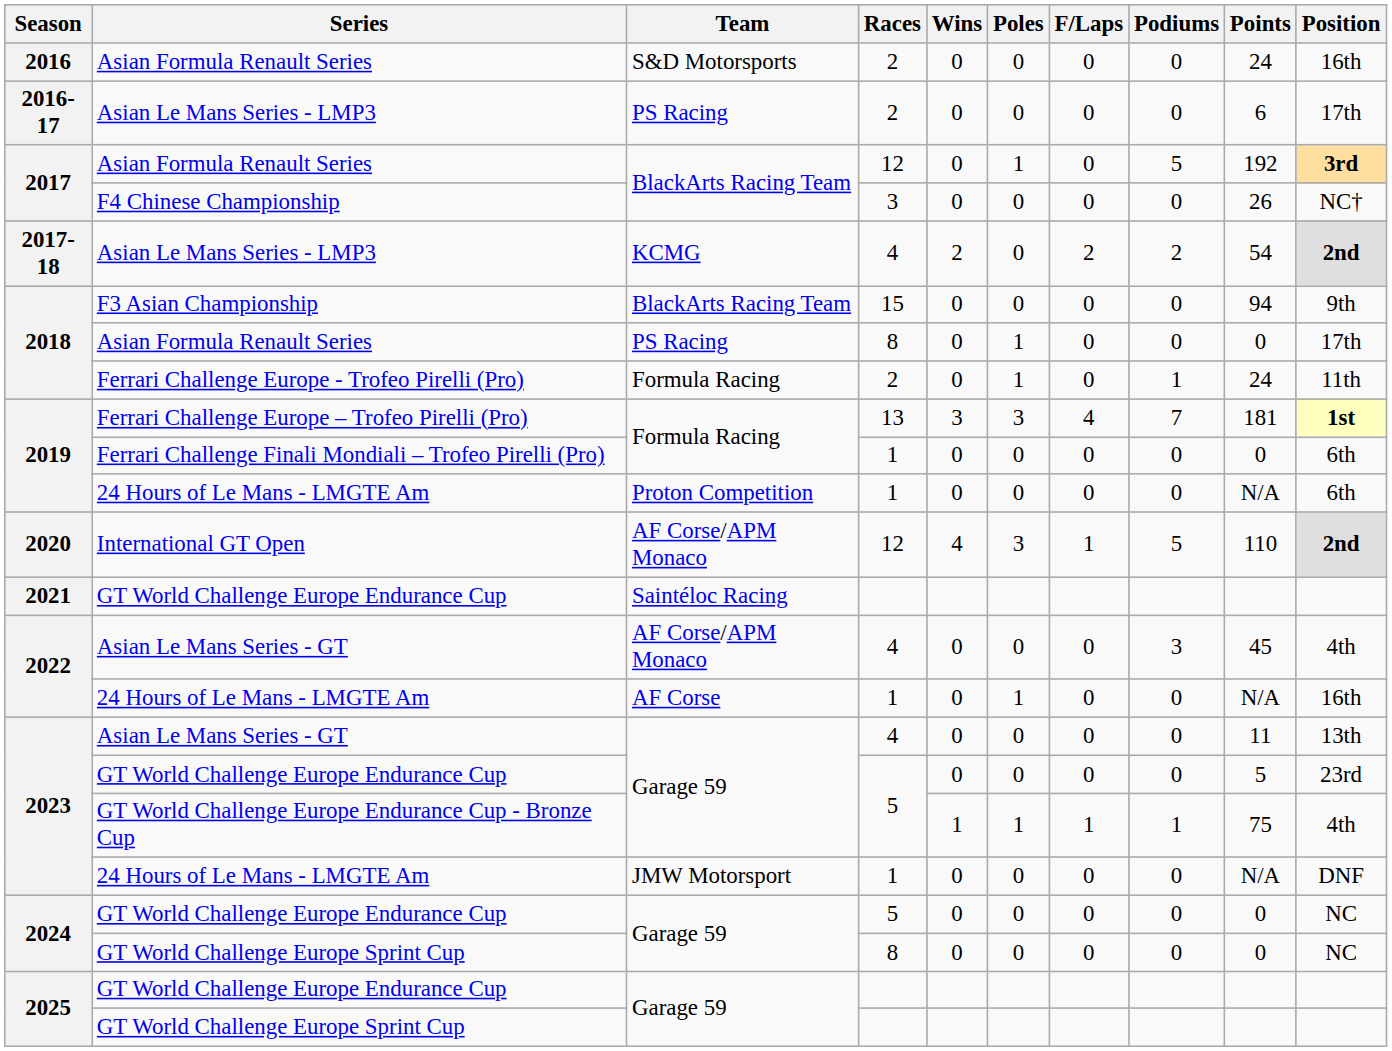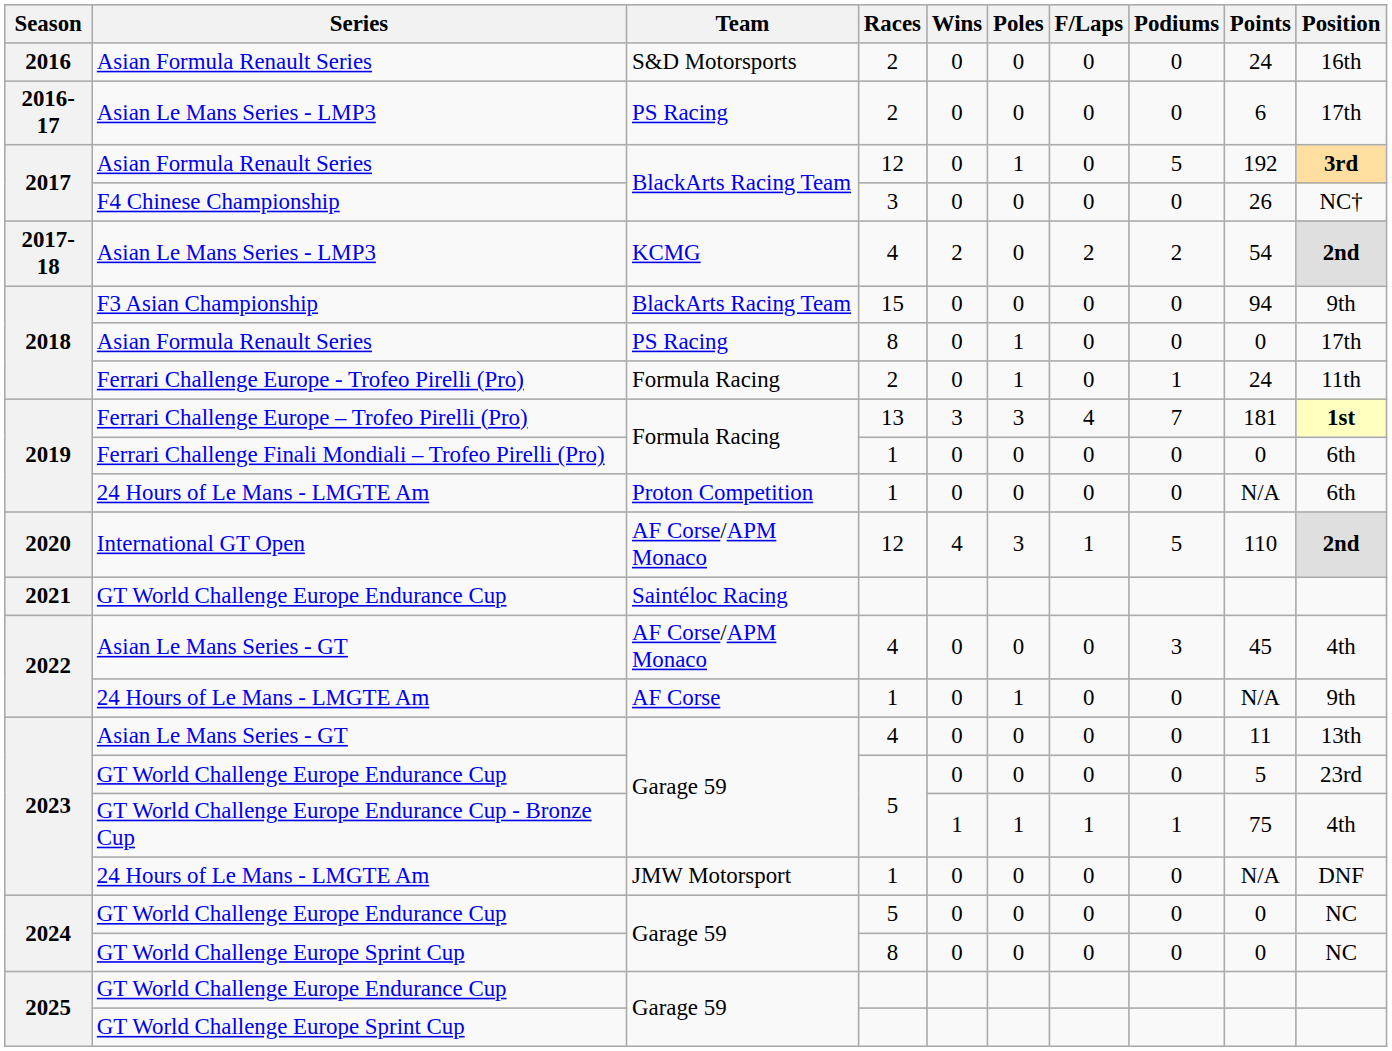2022 / 24 Hours of Le Mans - LMGTE Am | Position: 16th -> 9th
